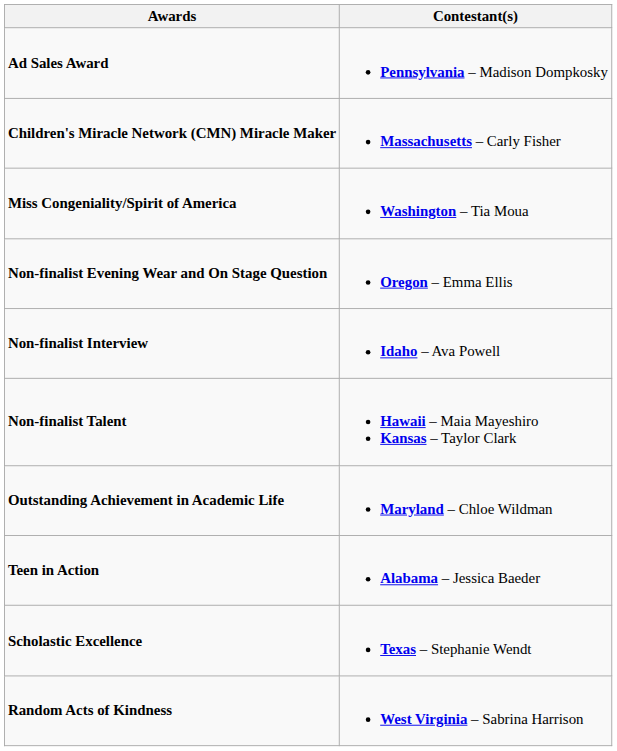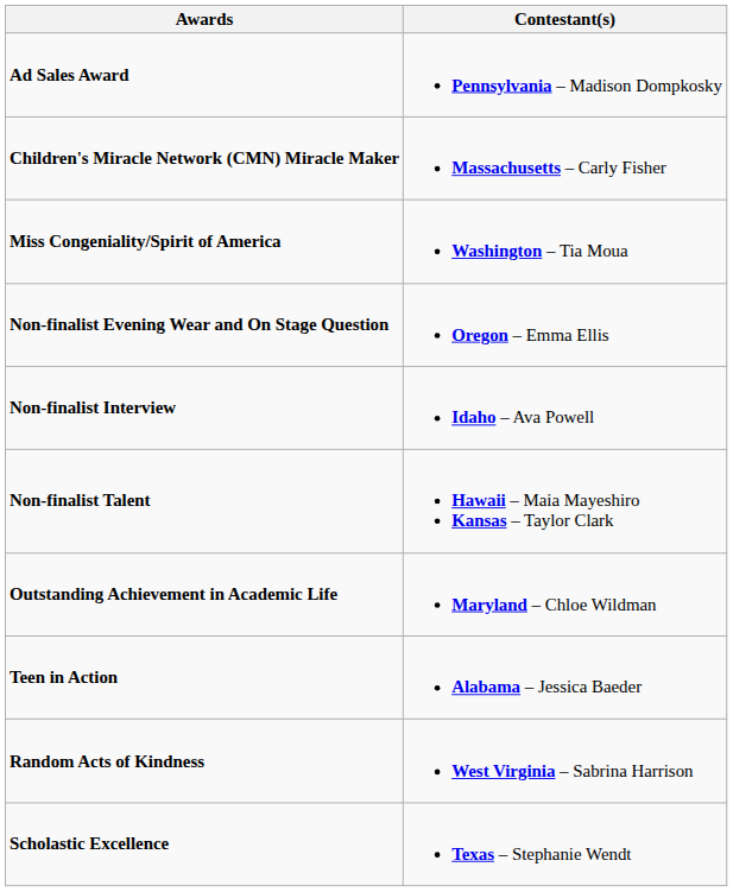rows swapped: Scholastic Excellence <-> Random Acts of Kindness
